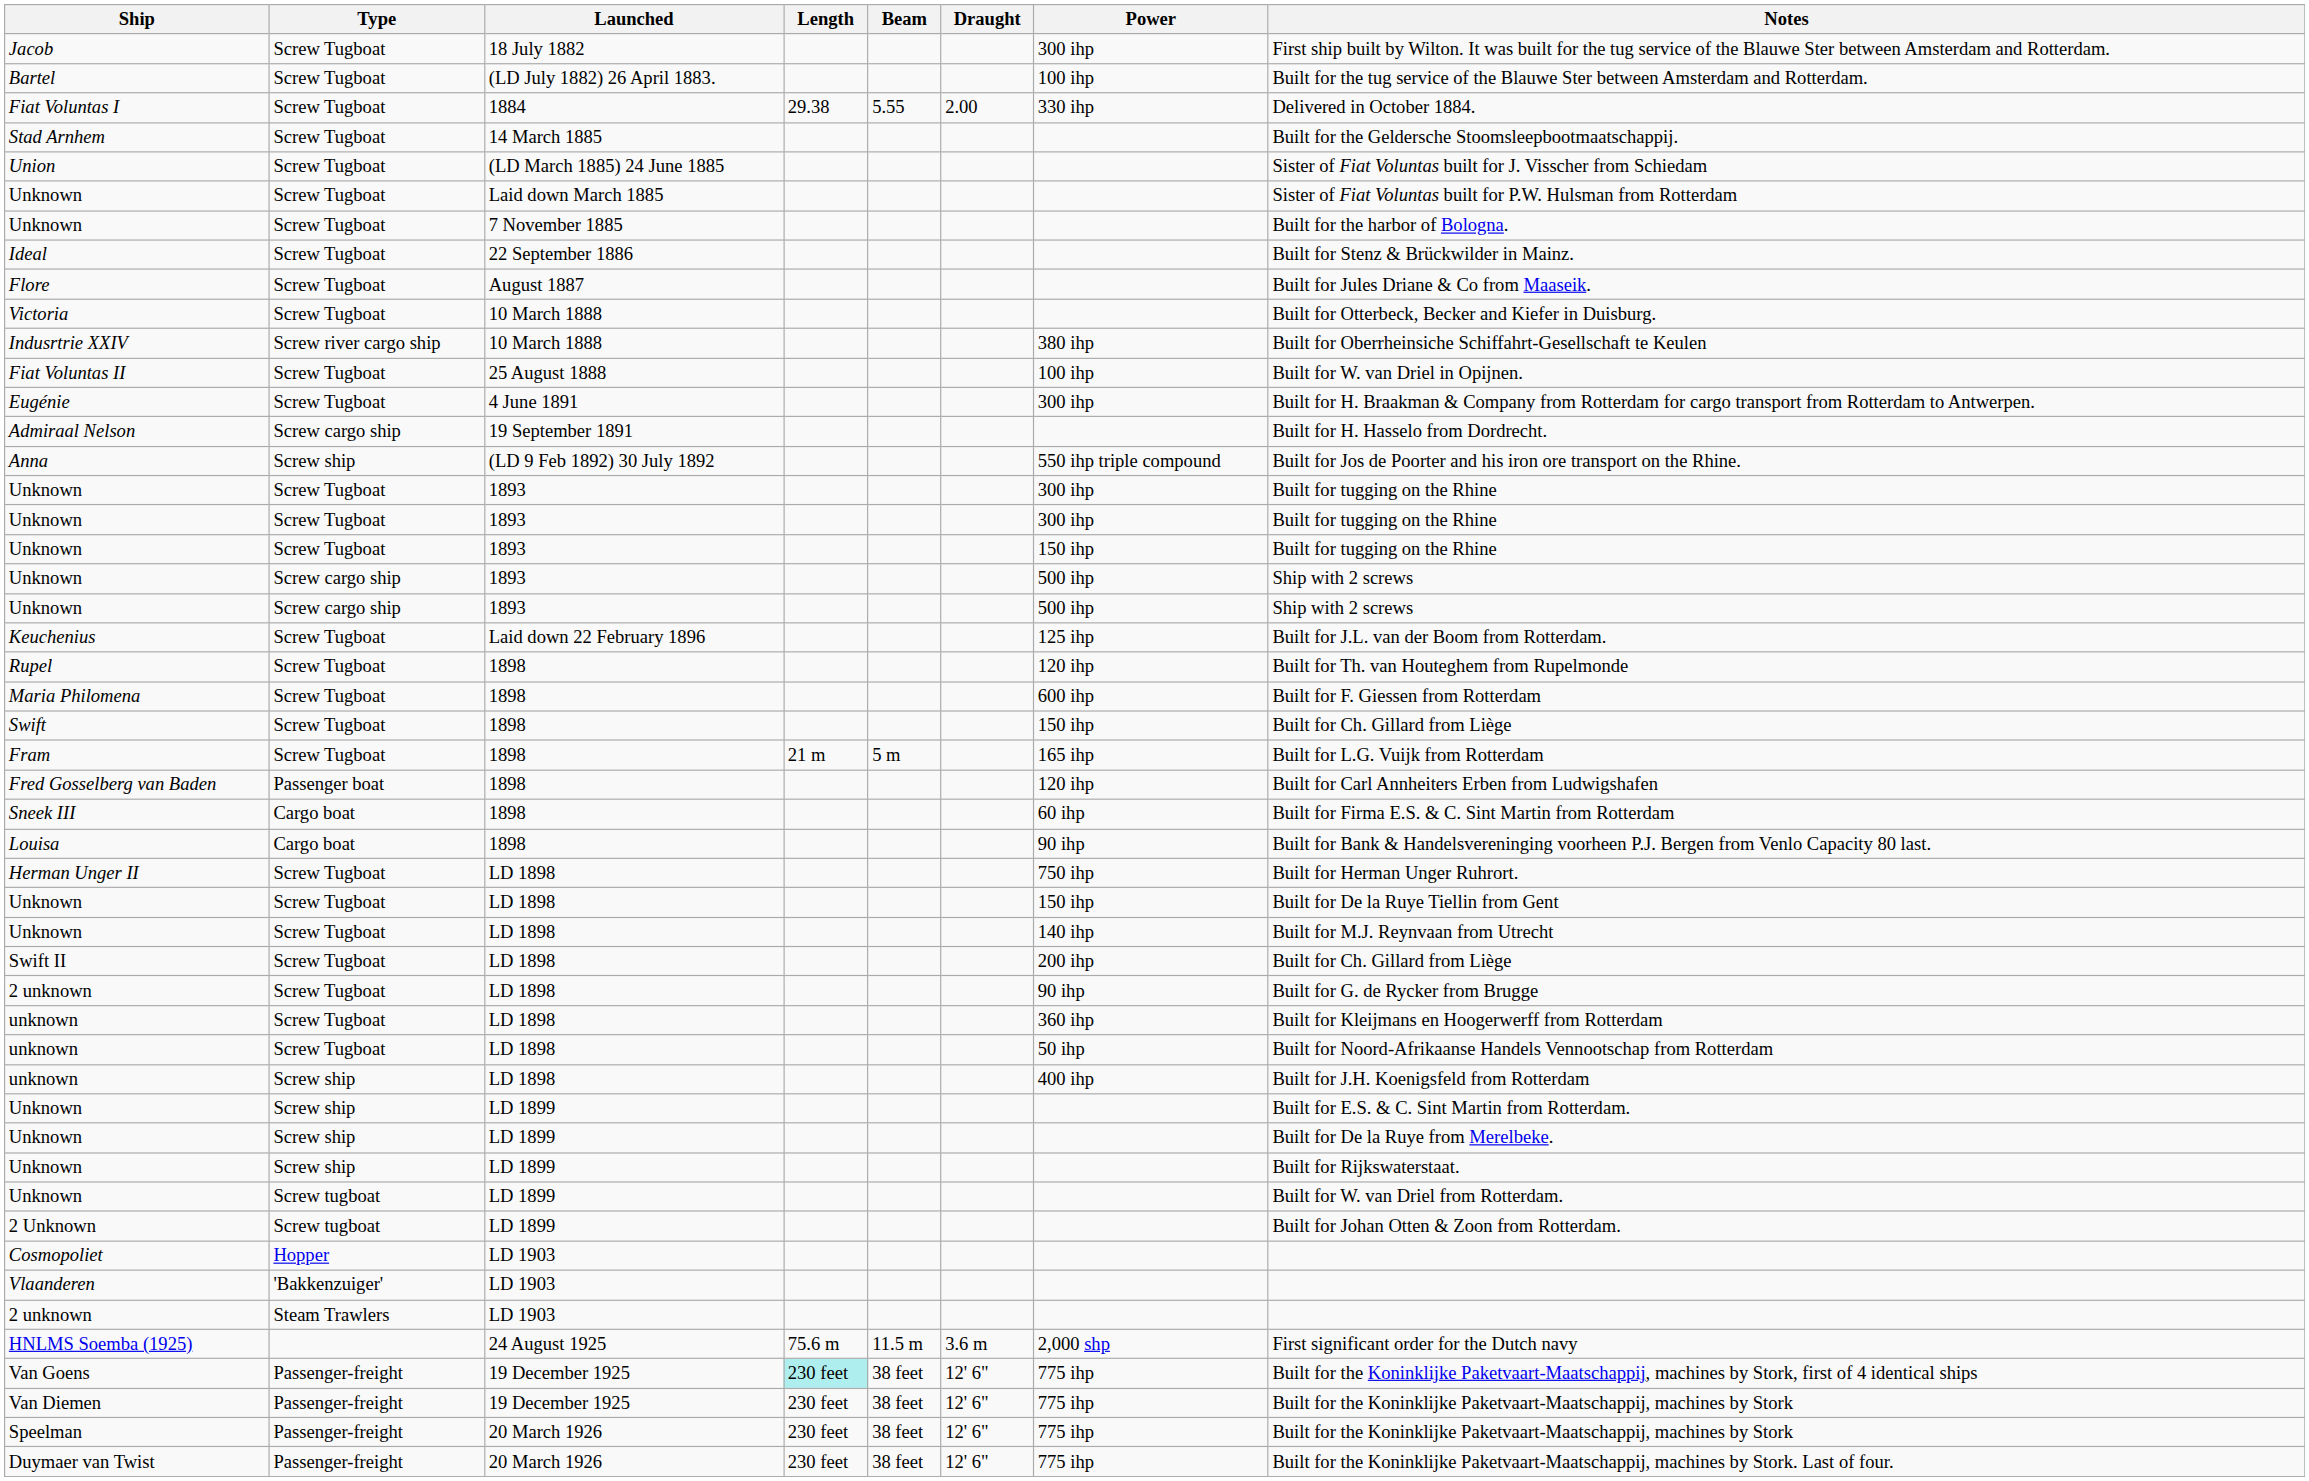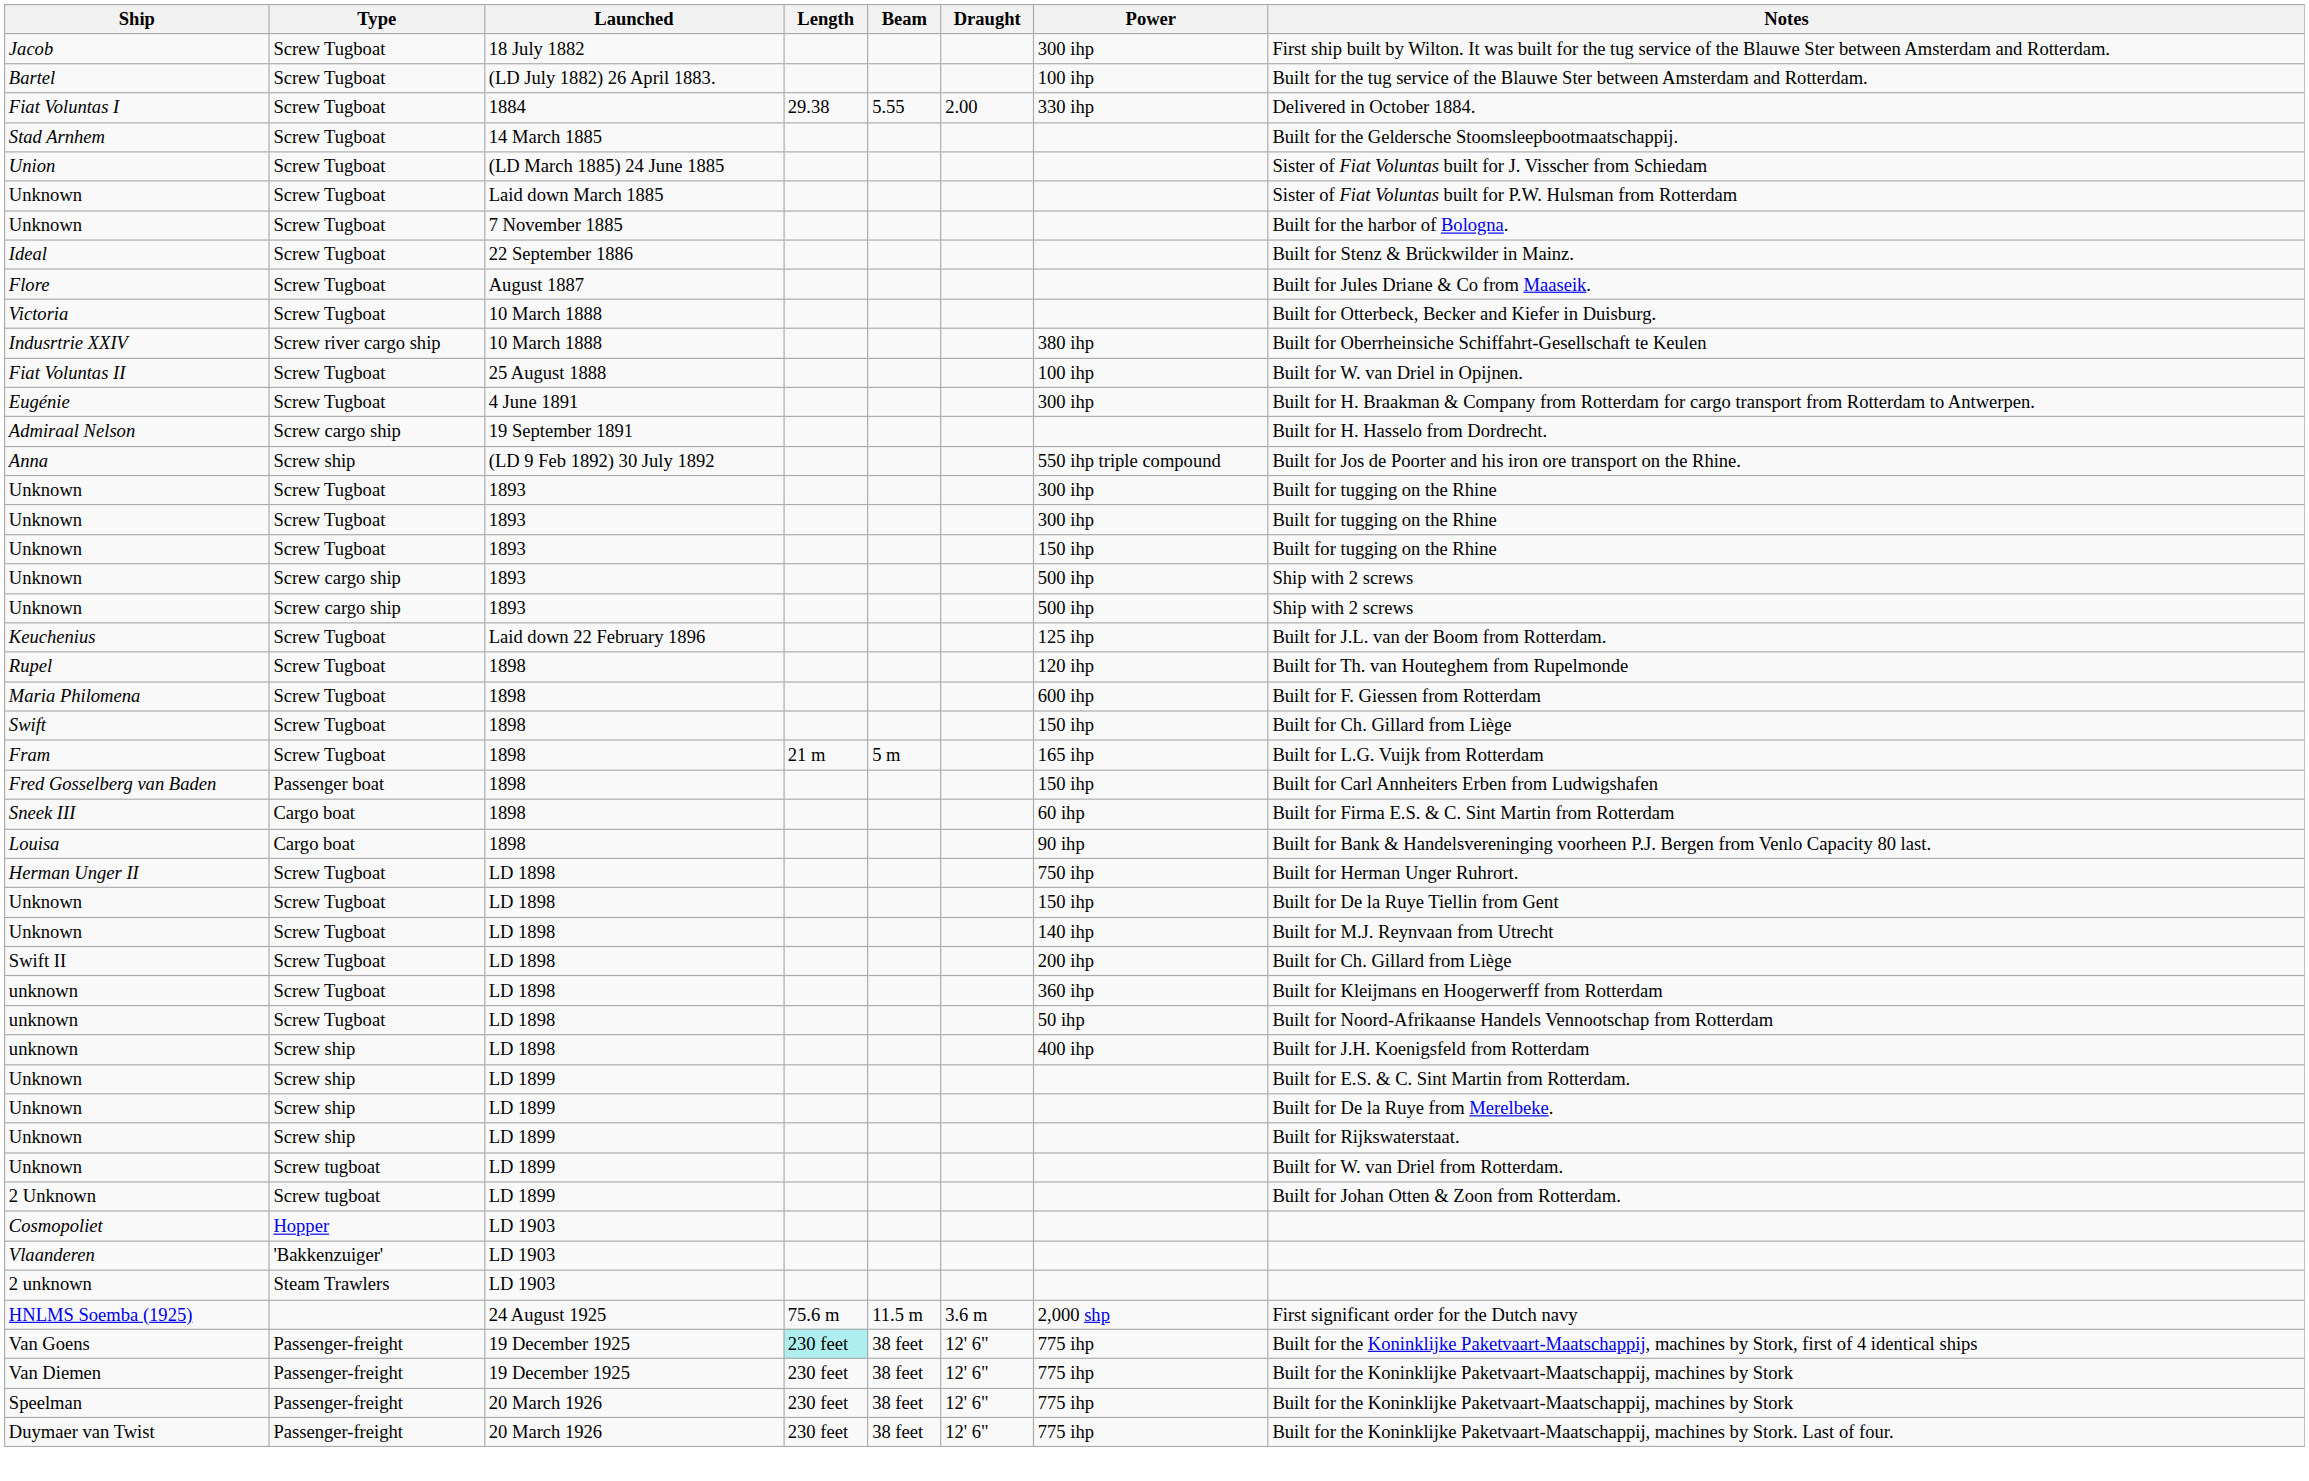Fred Gosselberg van Baden | Power: 120 ihp -> 150 ihp
- row: 2 unknown | Screw Tugboat | LD 1898 | 90 ihp | Built for G. de Rycker from Brugge
